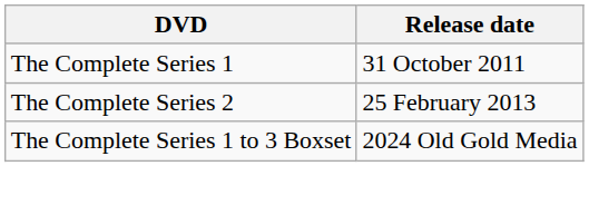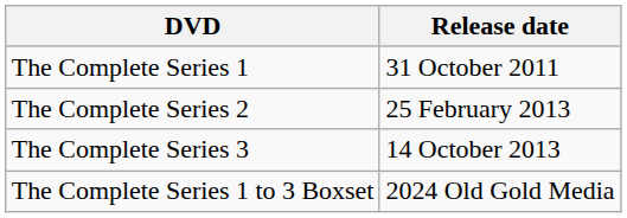+ row: The Complete Series 3 | 14 October 2013
